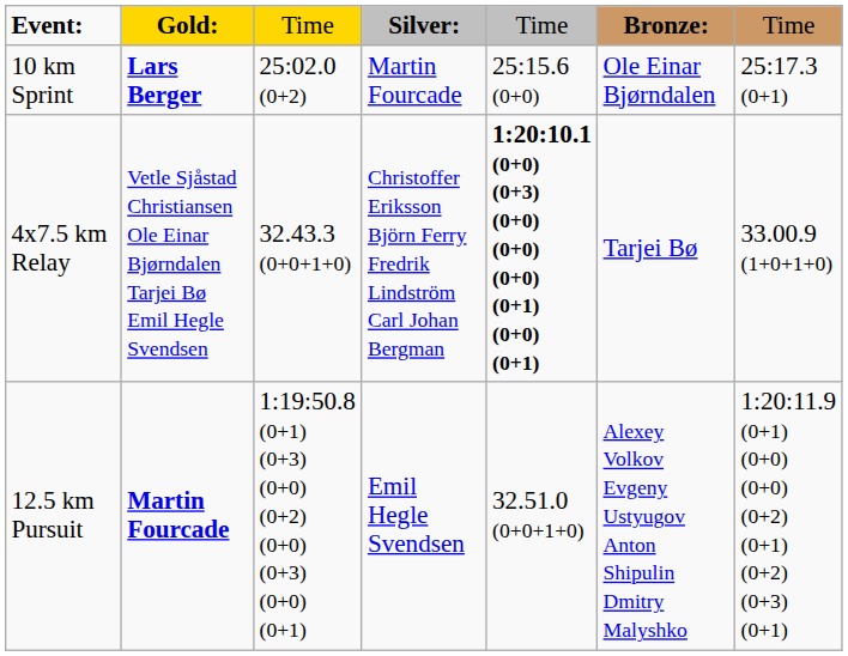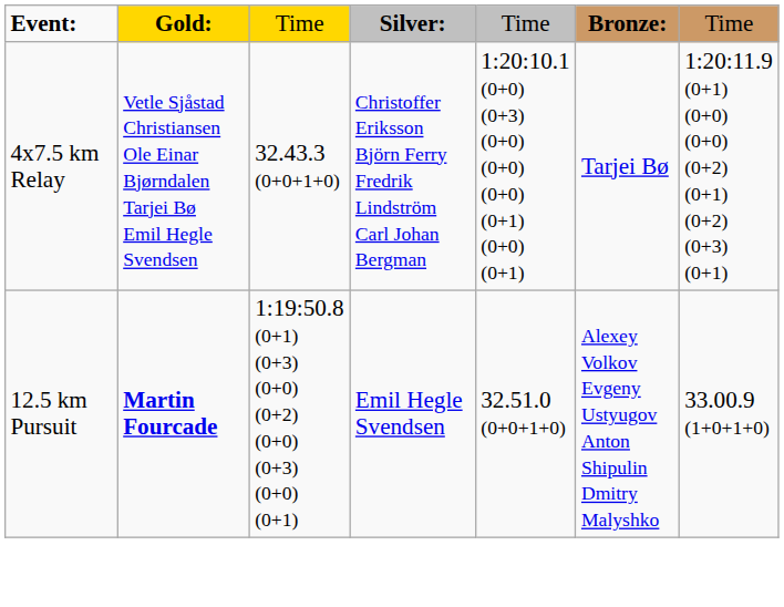- row: 10 km Sprint | Lars Berger | 25:02.0 (0+2) | Martin Fourcade | 25:15.6 (0+0) | Ole Einar Bjørndalen | 25:17.3 (0+1)
4x7.5 km Relay | column 5: bold -> normal
4x7.5 km Relay | column 7: 33.00.9 (1+0+1+0) -> 1:20:11.9 (0+1) (0+0) (0+0) (0+2) (0+1) (0+2) (0+3) (0+1)
12.5 km Pursuit | column 7: 1:20:11.9 (0+1) (0+0) (0+0) (0+2) (0+1) (0+2) (0+3) (0+1) -> 33.00.9 (1+0+1+0)
